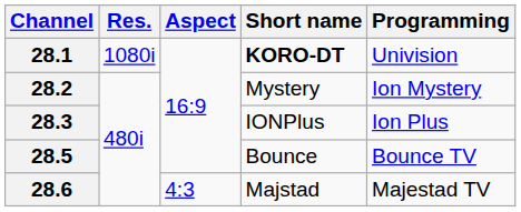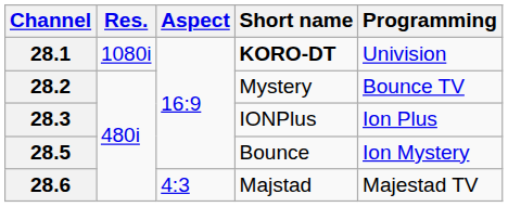28.2 | Programming: Ion Mystery -> Bounce TV
28.5 | Programming: Bounce TV -> Ion Mystery
